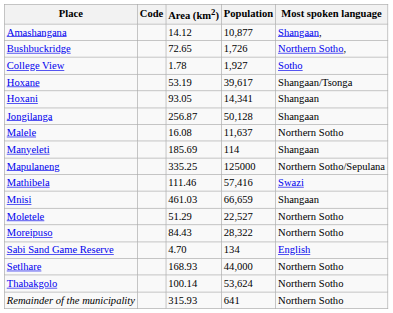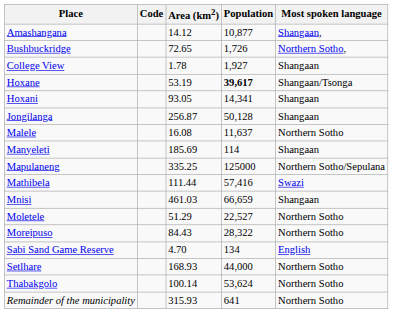College View | Most spoken language: Sotho -> Shangaan
Hoxane | Population: normal -> bold
Mathibela | Area (km2): 111.46 -> 111.44
